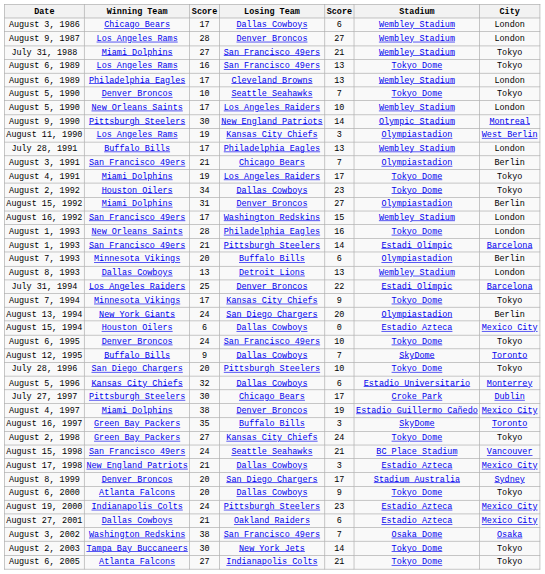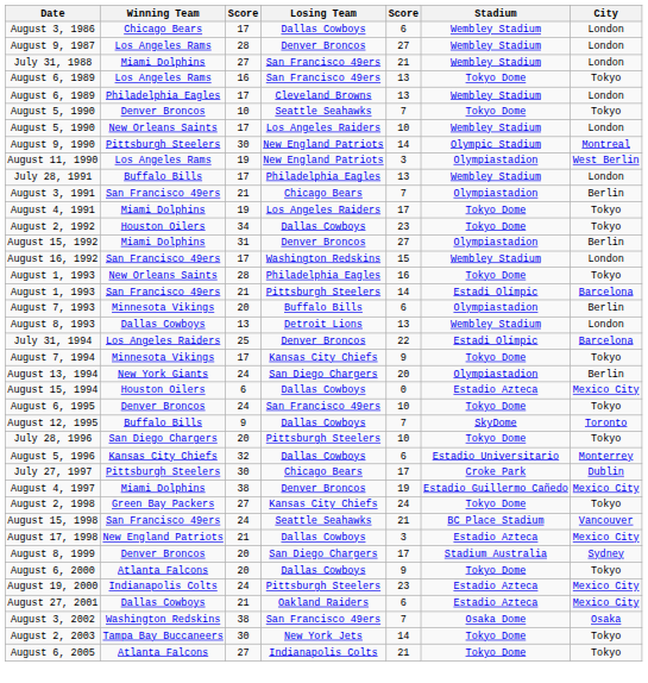July 31, 1988 | City: Tokyo -> London
August 11, 1990 | Losing Team: Kansas City Chiefs -> New England Patriots
August 1, 1993 / New Orleans Saints | City: London -> Tokyo
- row: August 16, 1997 | Green Bay Packers | 35 | Buffalo Bills | 3 | SkyDome | Toronto
